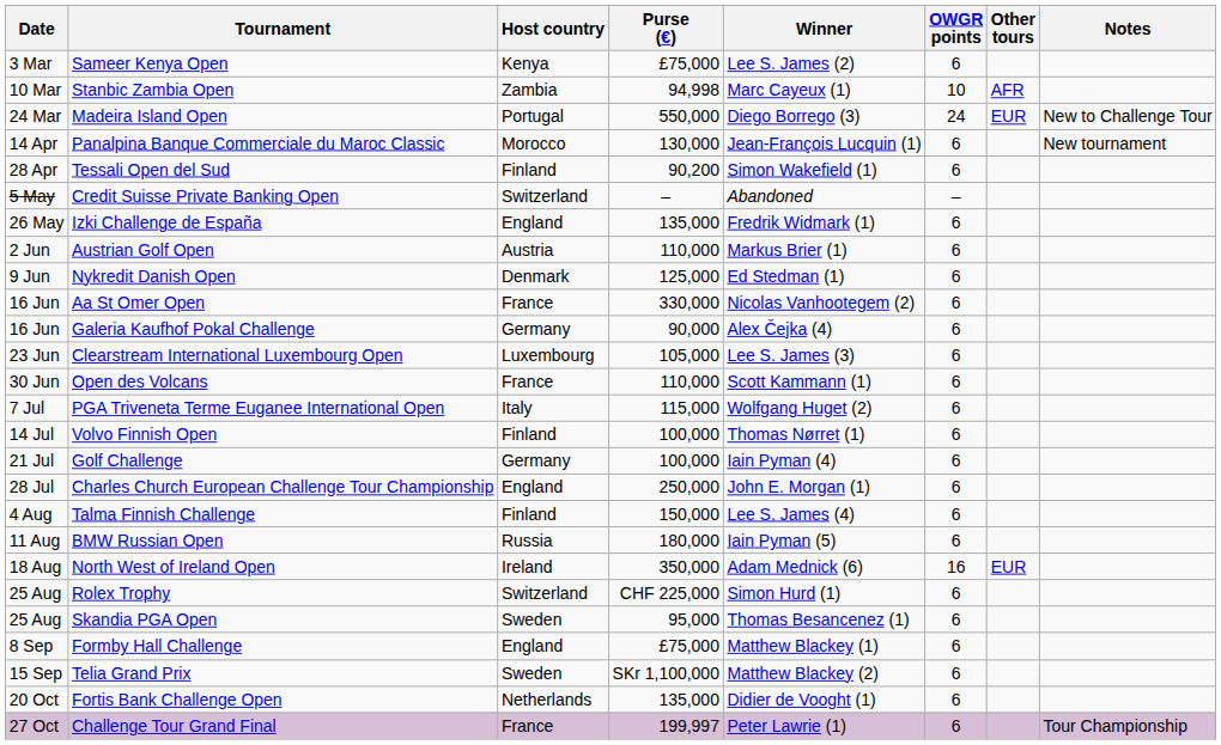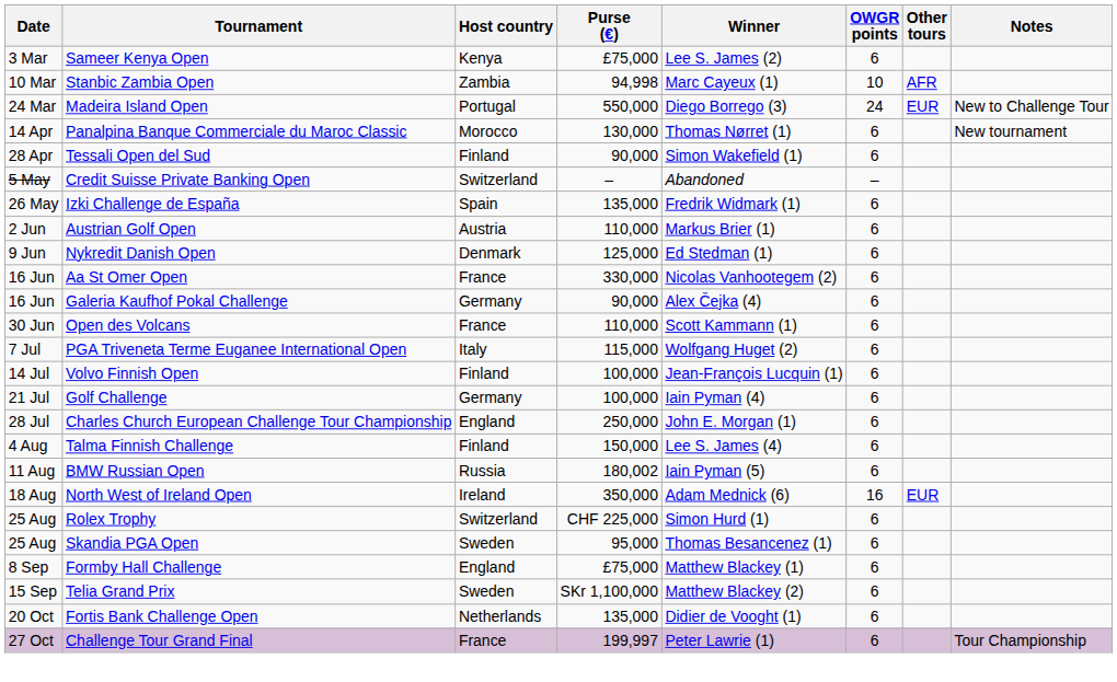Panalpina Banque Commerciale du Maroc Classic | Winner: Jean-François Lucquin (1) -> Thomas Nørret (1)
Tessali Open del Sud | Purse (€): 90,200 -> 90,000
Izki Challenge de España | Host country: England -> Spain
- row: 23 Jun | Clearstream International Luxembourg Open | Luxembourg | 105,000 | Lee S. James (3) | 6
Volvo Finnish Open | Winner: Thomas Nørret (1) -> Jean-François Lucquin (1)
BMW Russian Open | Purse (€): 180,000 -> 180,002
